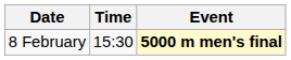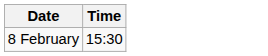- column: Event | 5000 m men's final
